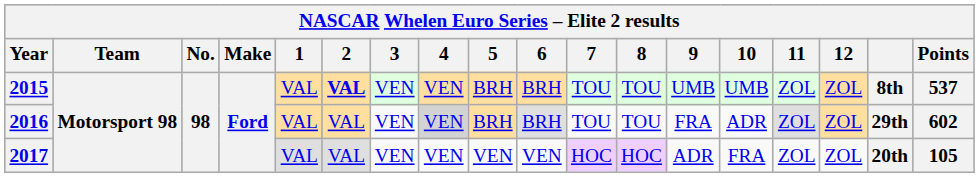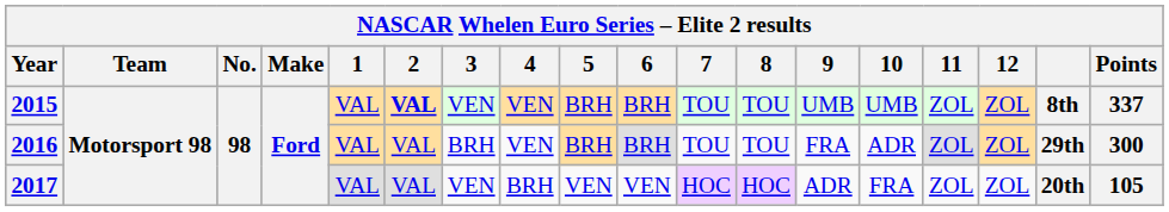2015 | Points: 537 -> 337
2016 | 3: VEN -> BRH
2016 | 4: lightgrey background -> no background
2016 | Points: 602 -> 300
2017 | 4: VEN -> BRH
